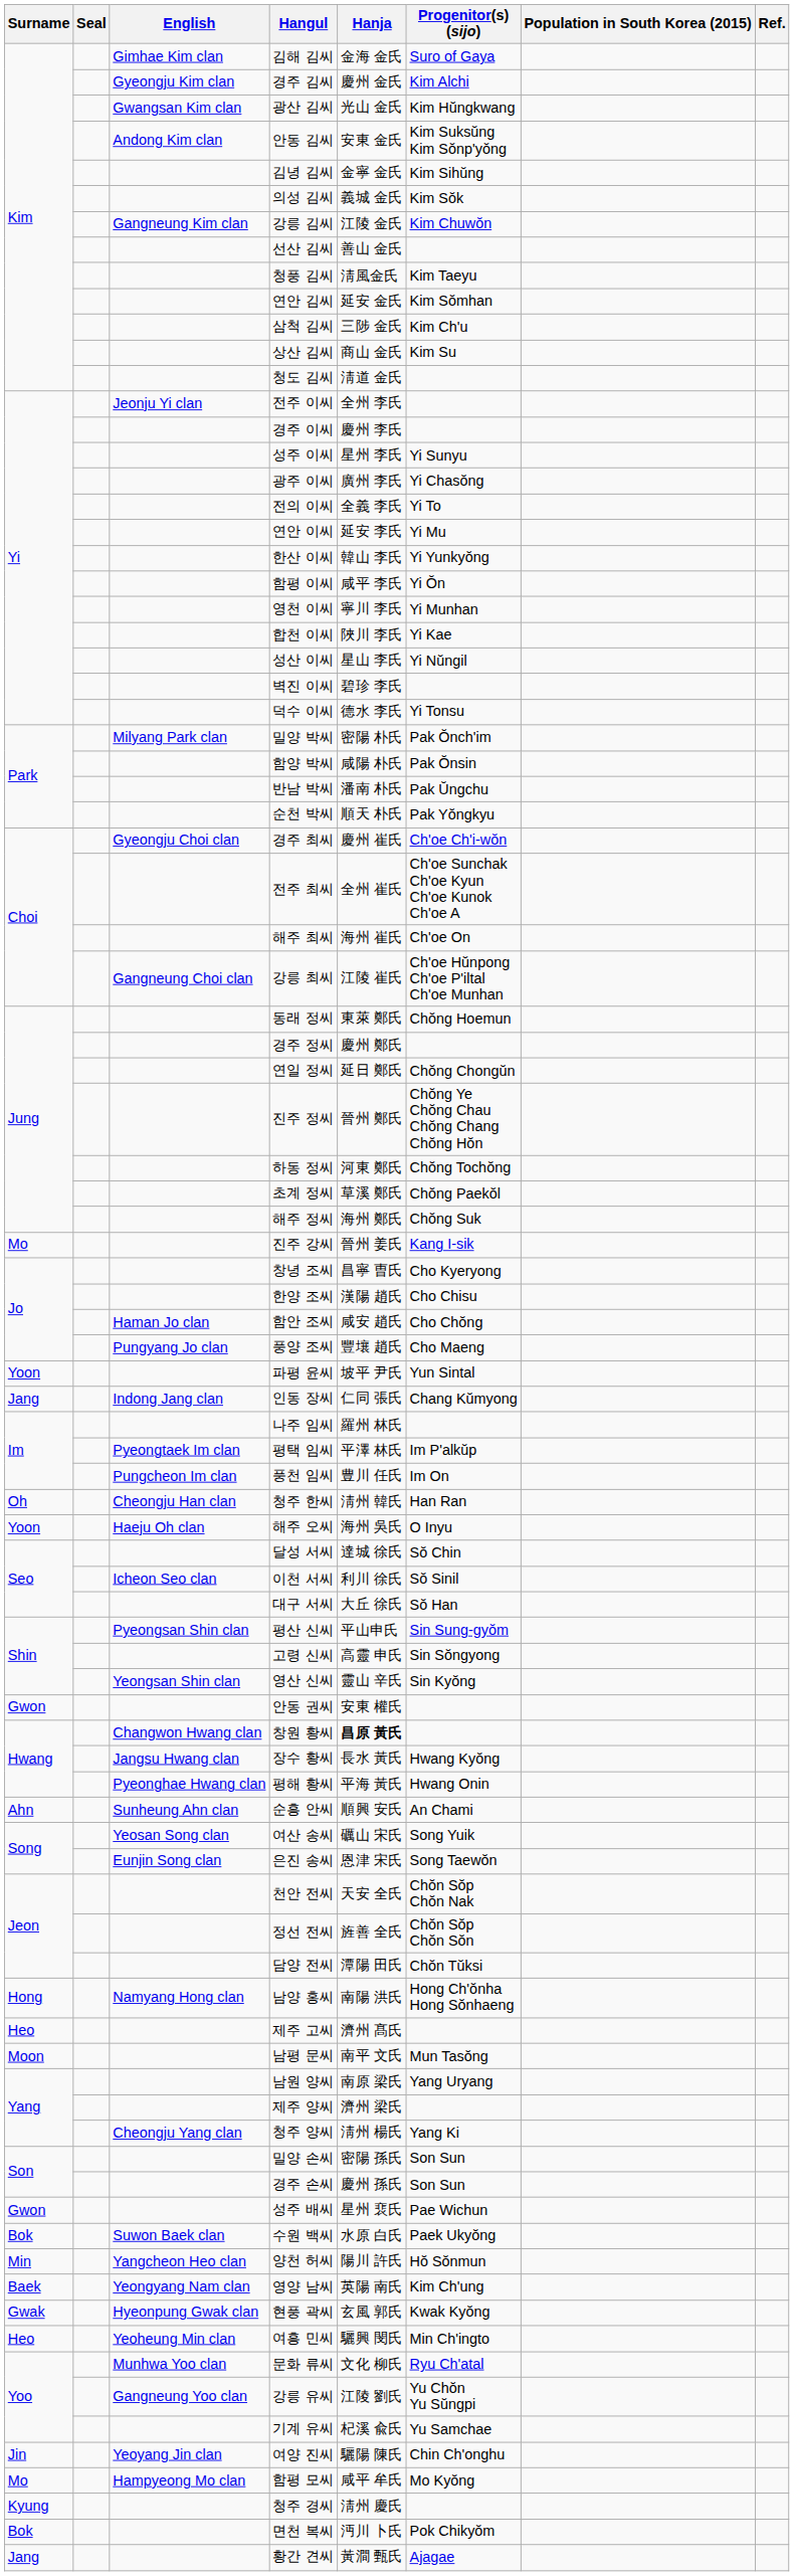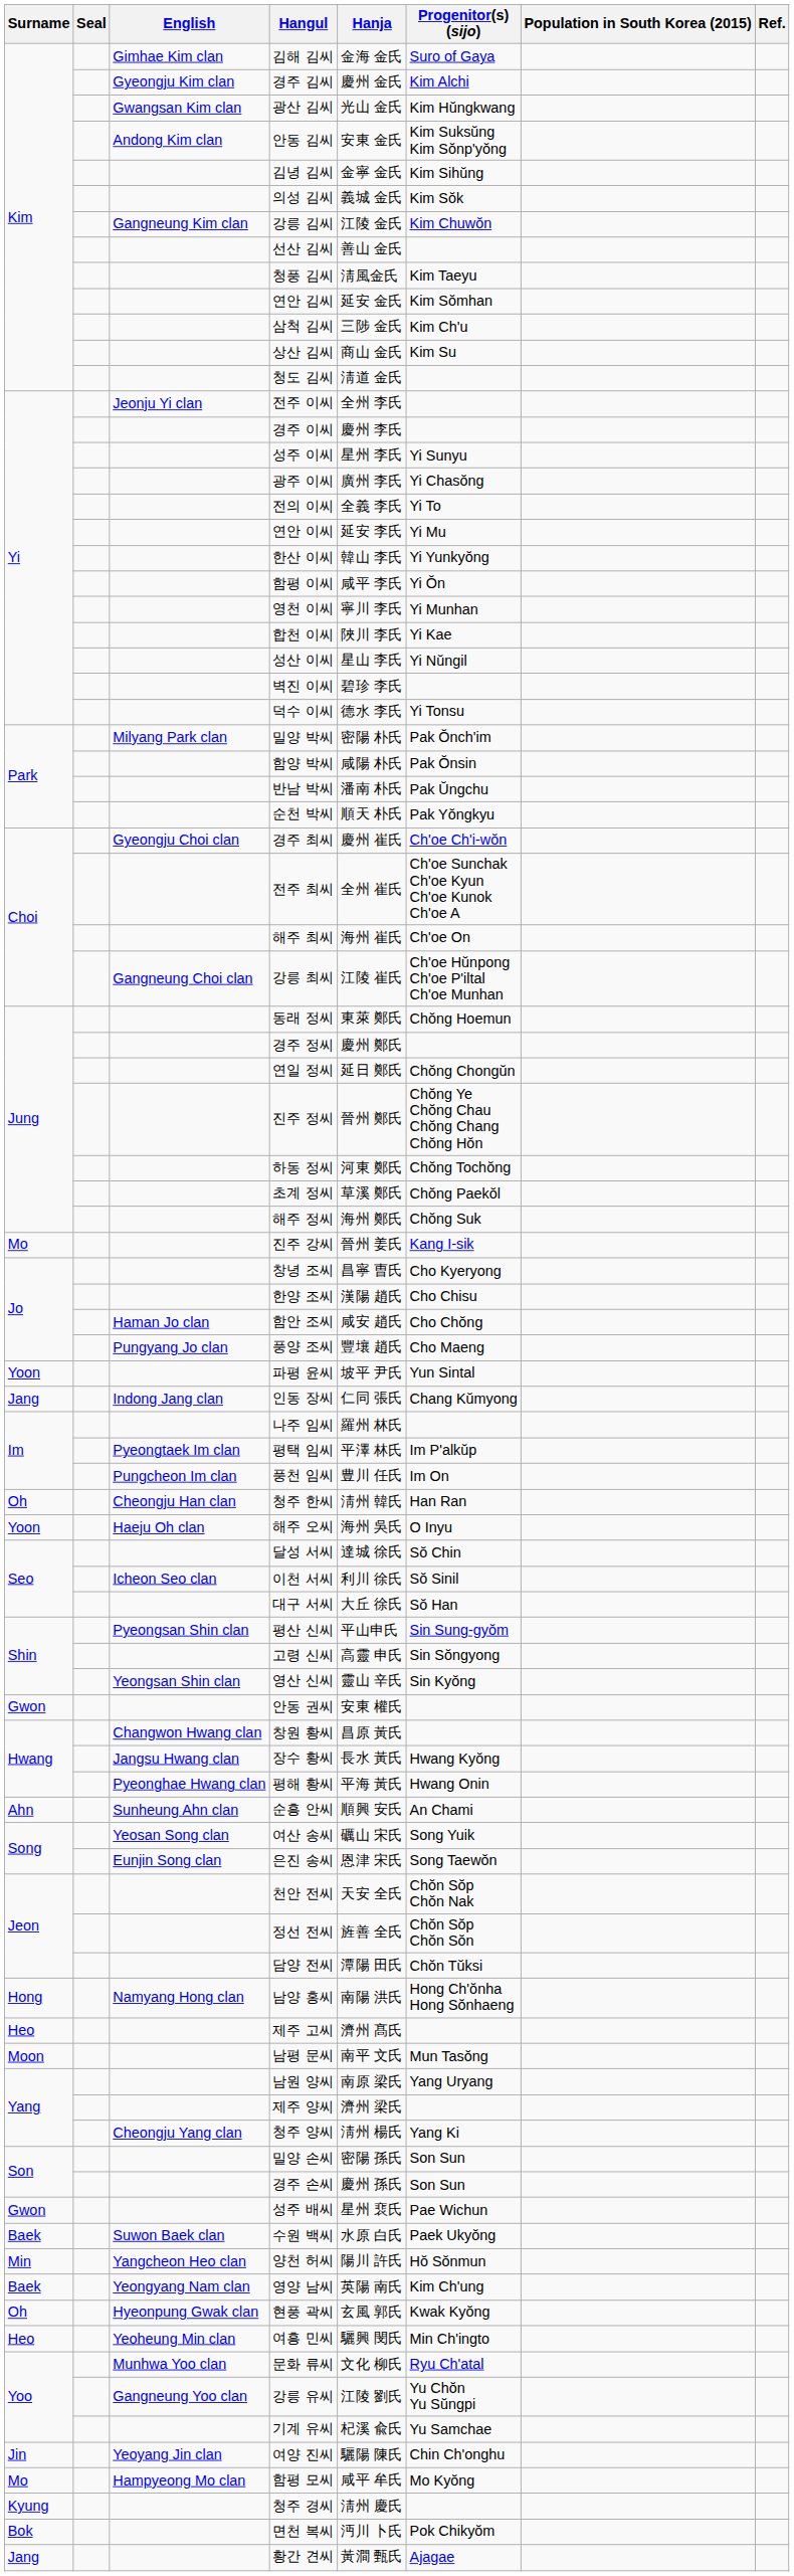창원 황씨 | Hanja: bold -> normal
수원 백씨 | Surname: Bok -> Baek
현풍 곽씨 | Surname: Gwak -> Oh
